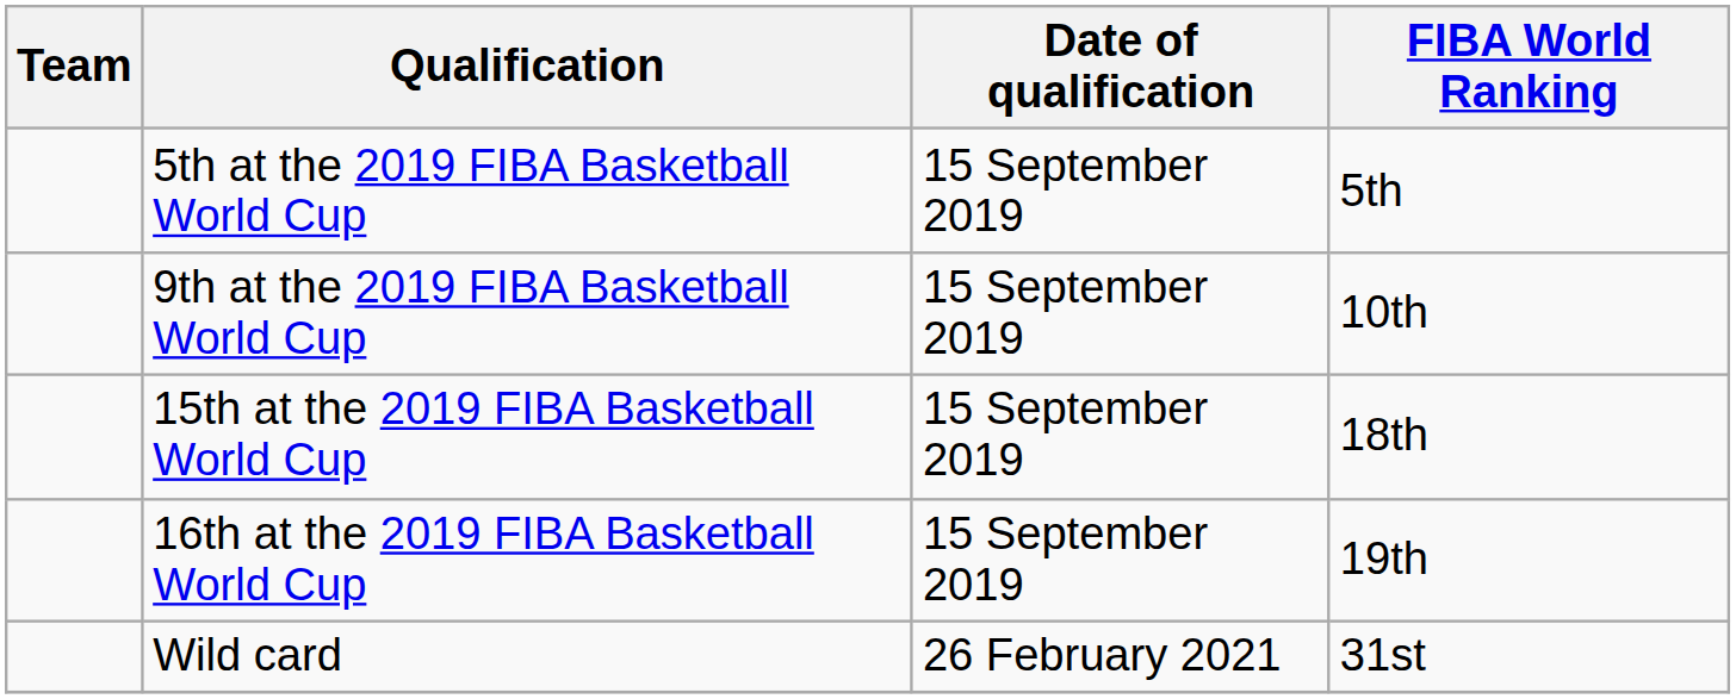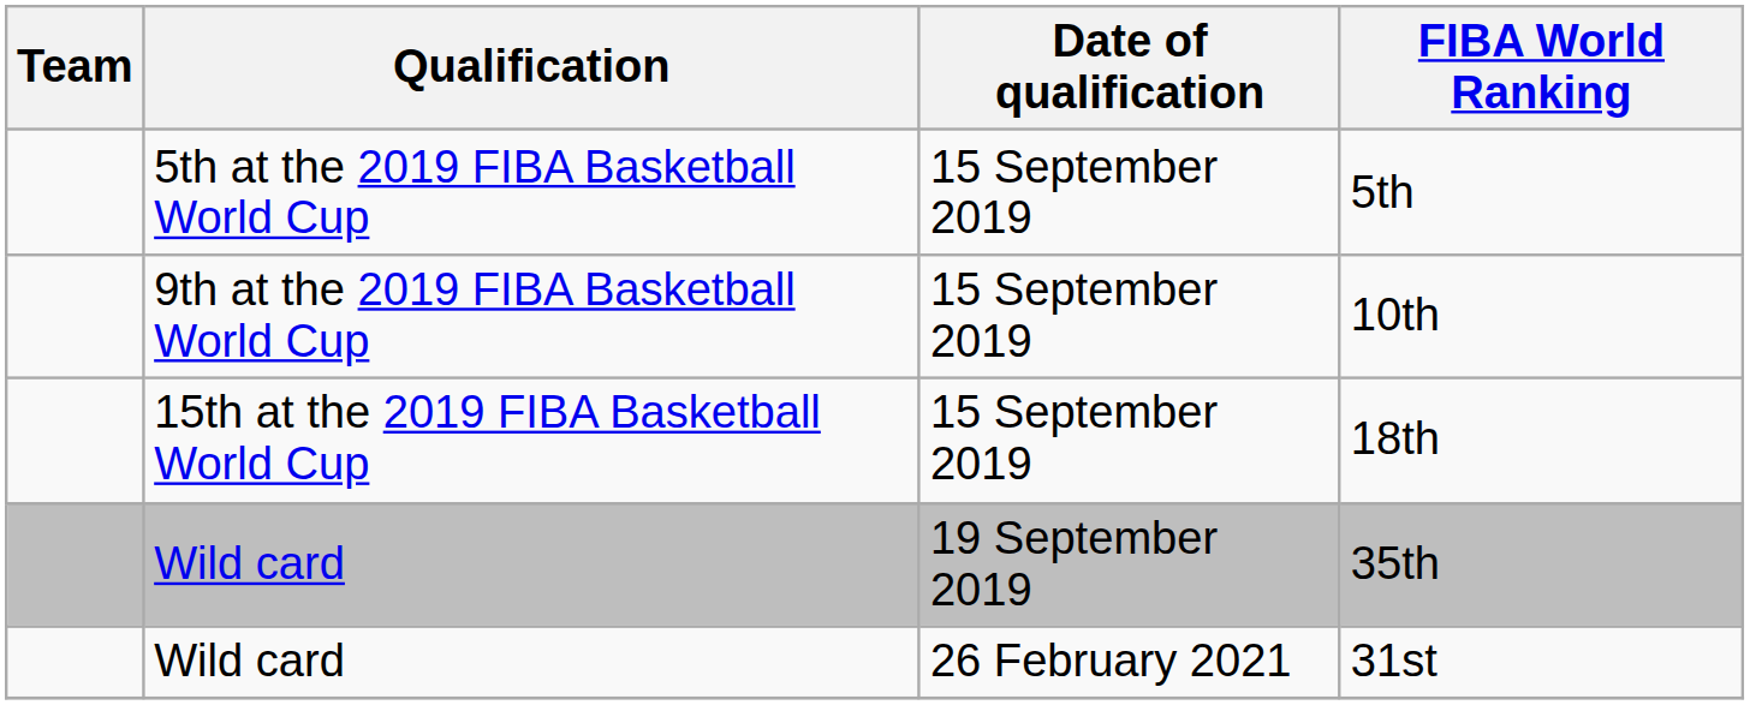- row: 16th at the 2019 FIBA Basketball World Cup | 15 September 2019 | 19th
+ row: Wild card | 19 September 2019 | 35th
